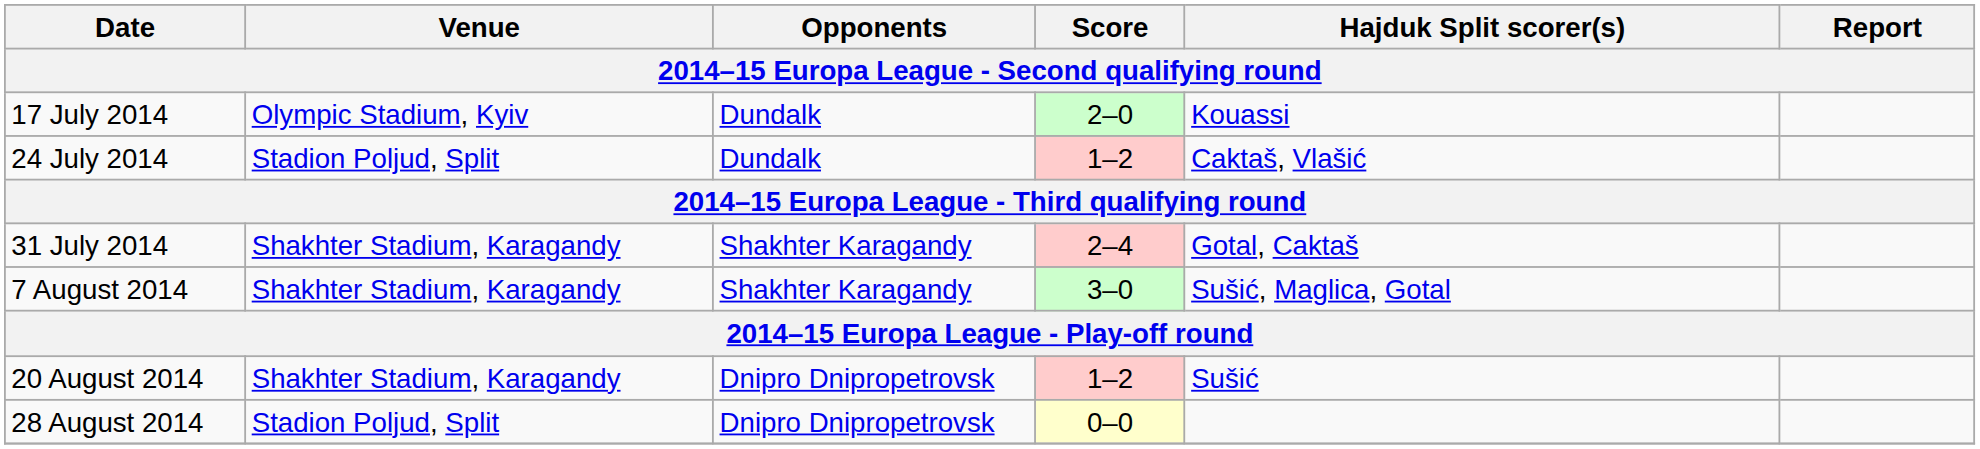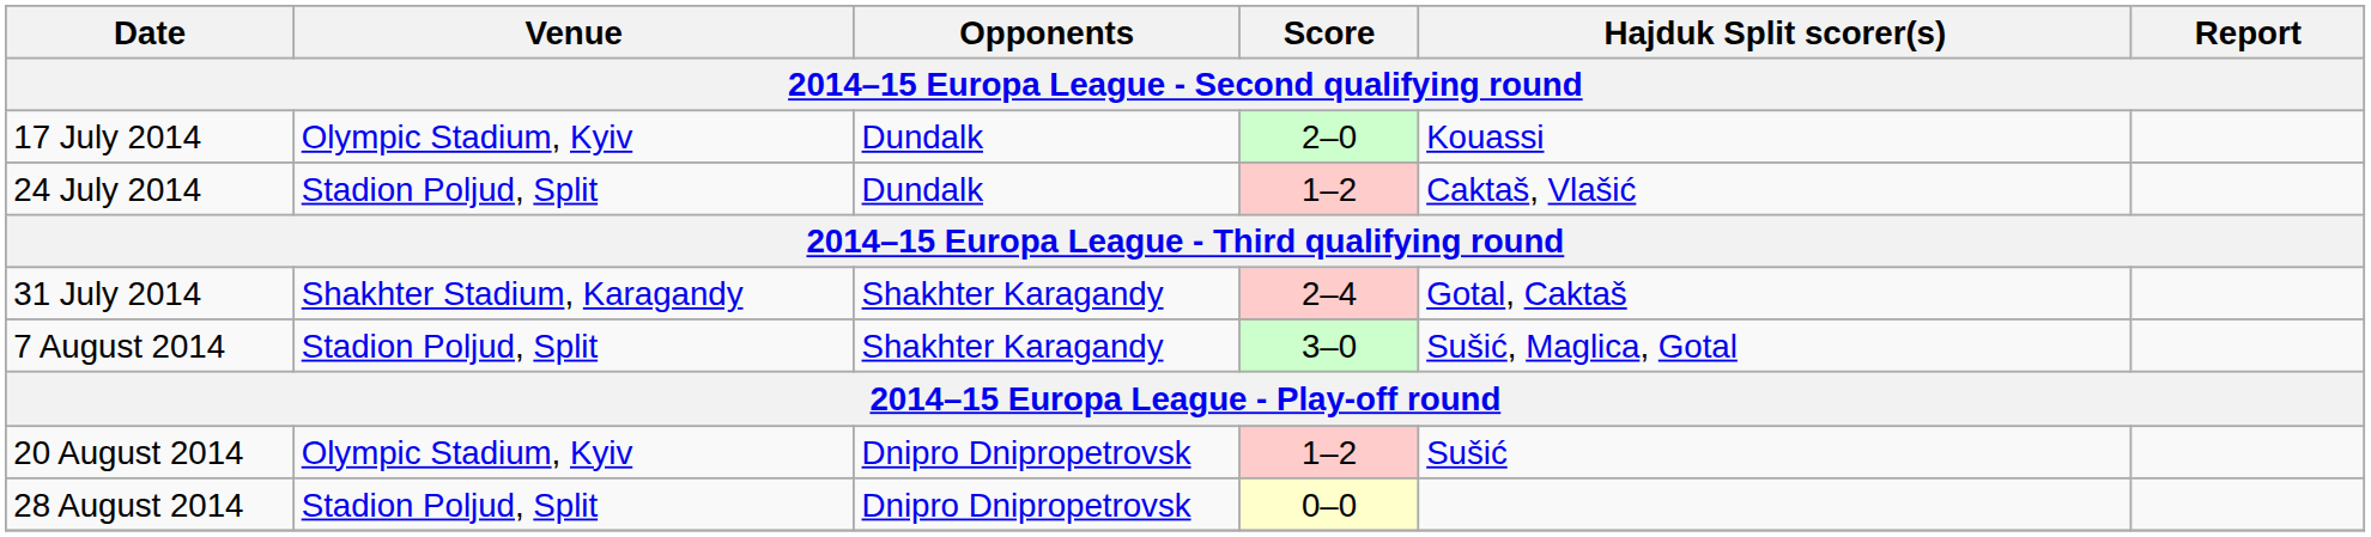7 August 2014 | Venue: Shakhter Stadium, Karagandy -> Stadion Poljud, Split
20 August 2014 | Venue: Shakhter Stadium, Karagandy -> Olympic Stadium, Kyiv
